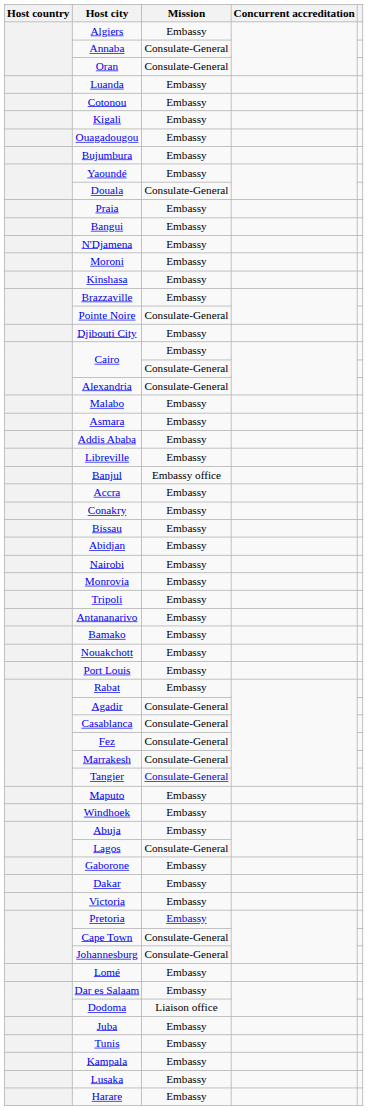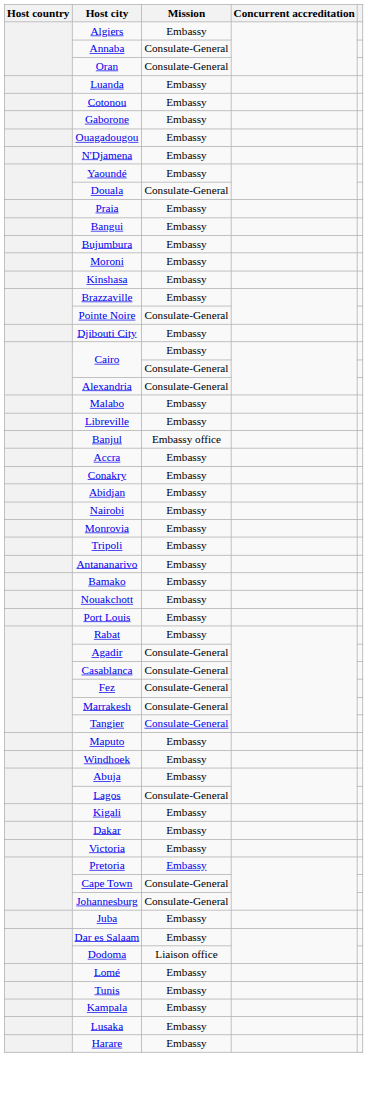rows swapped: Gaborone <-> Kigali
rows swapped: Bujumbura <-> N'Djamena
- row: Asmara | Embassy
- row: Addis Ababa | Embassy
- row: Bissau | Embassy
rows swapped: Juba <-> Lomé
